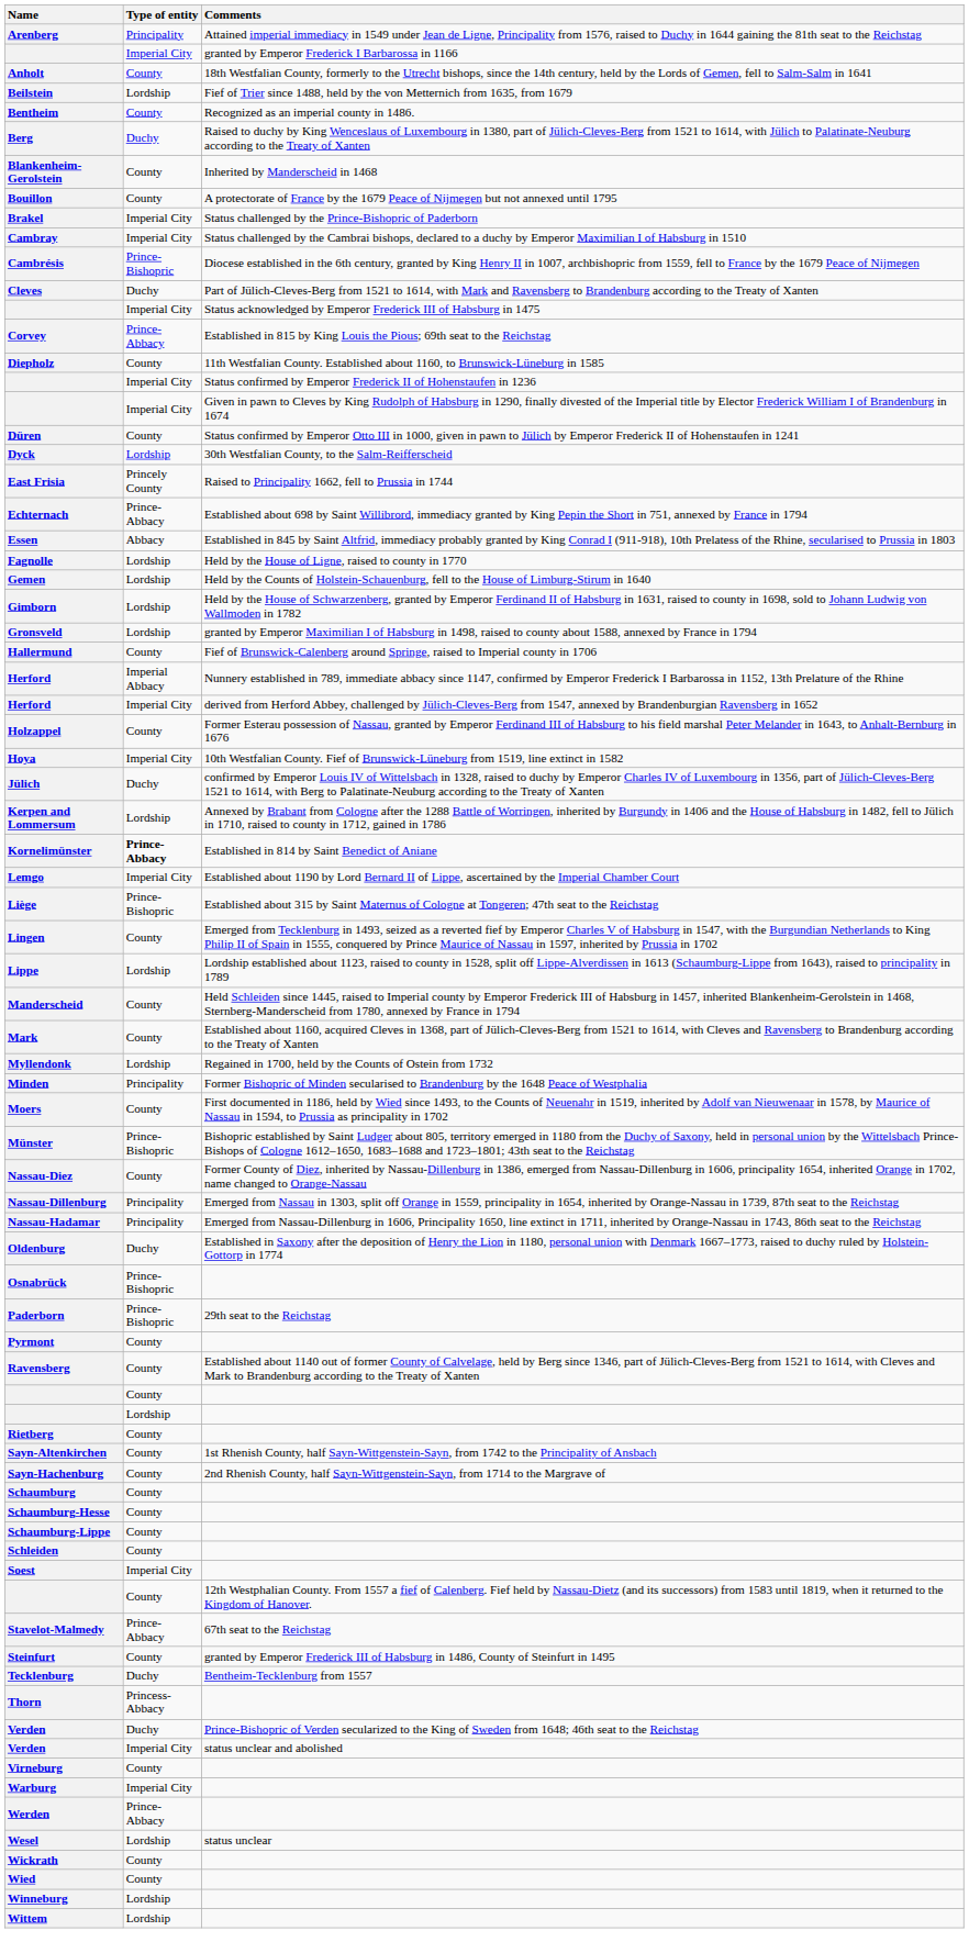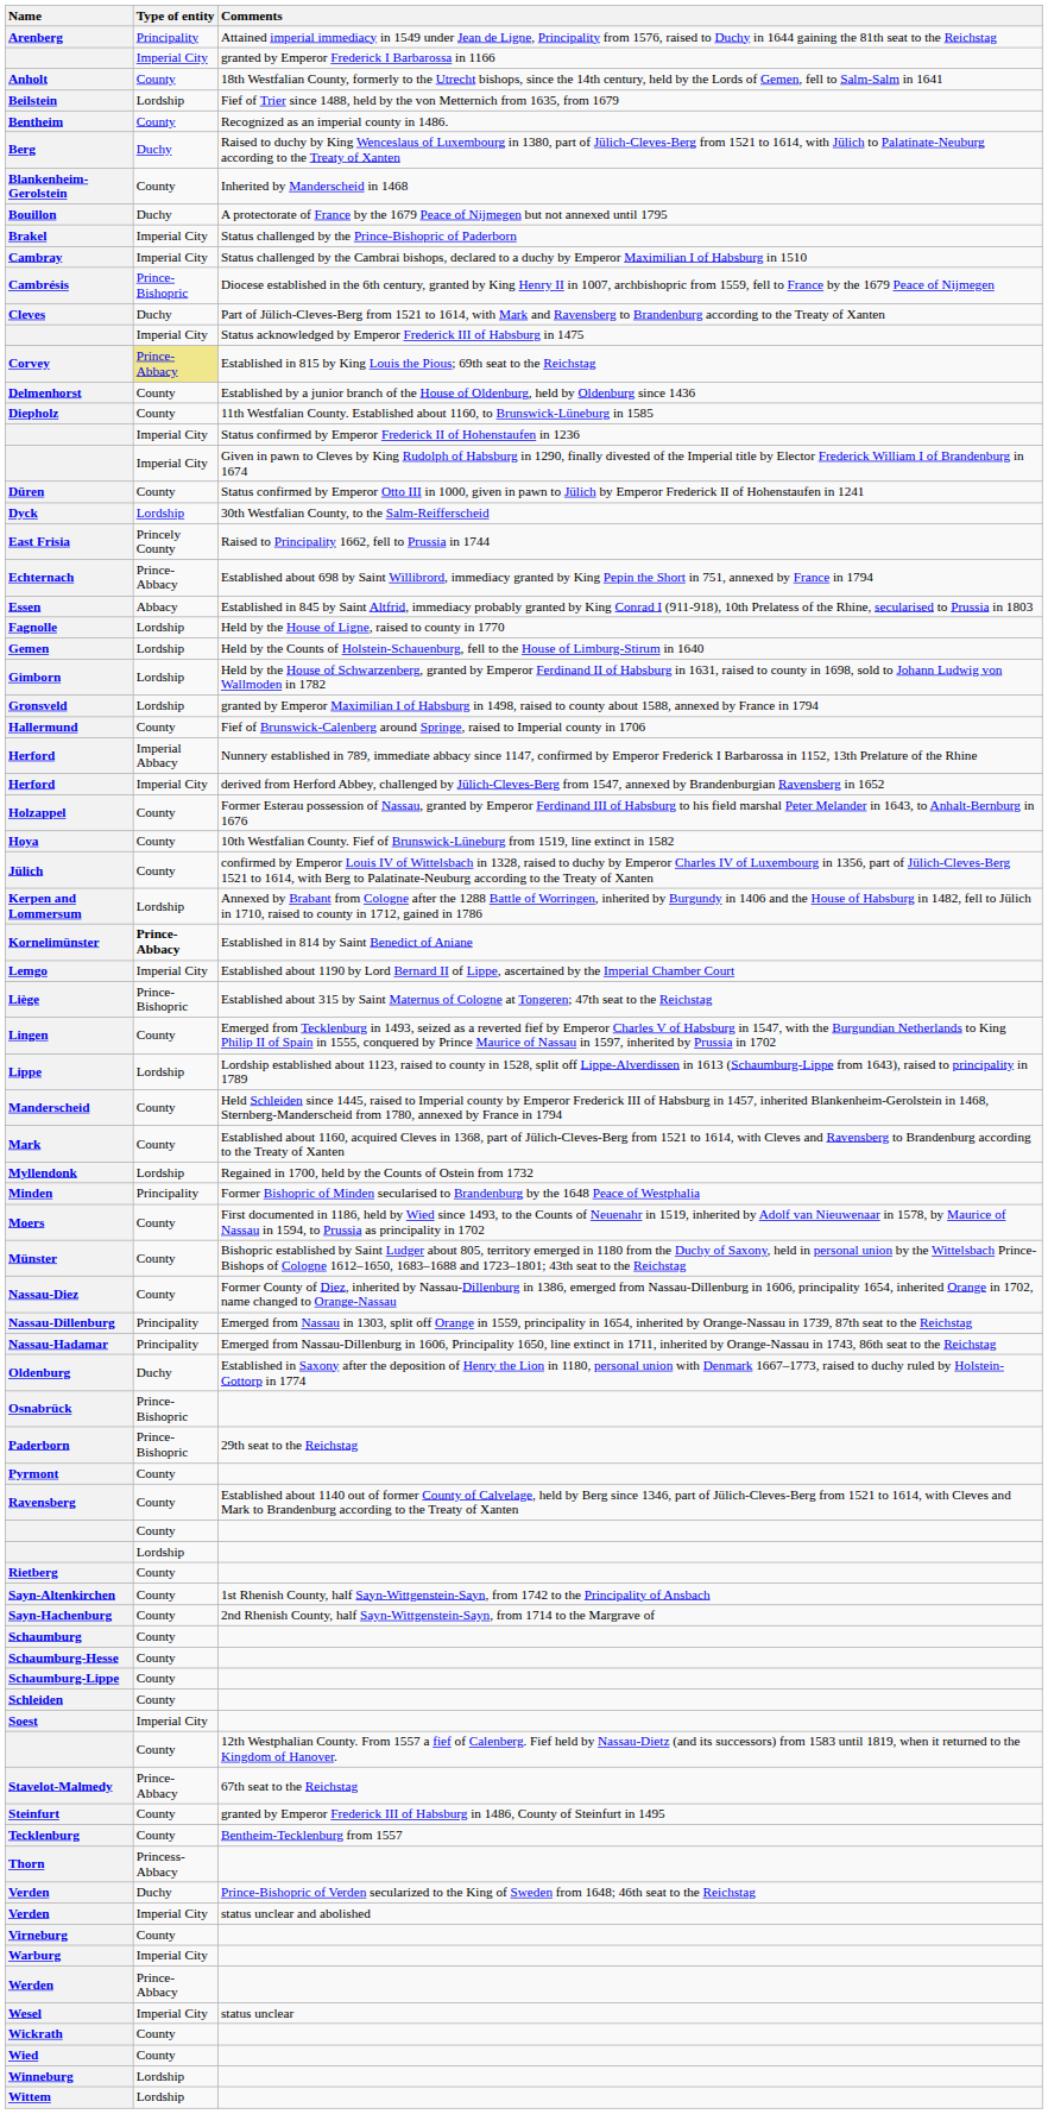Bouillon | Type of entity: County -> Duchy
Corvey | Type of entity: no background -> khaki background
+ row: Delmenhorst | County | Established by a junior branch of the House of Oldenburg, held by Oldenburg since 1436
Hoya | Type of entity: Imperial City -> County
Jülich | Type of entity: Duchy -> County
Münster | Type of entity: Prince-Bishopric -> County
Tecklenburg | Type of entity: Duchy -> County
Wesel | Type of entity: Lordship -> Imperial City
